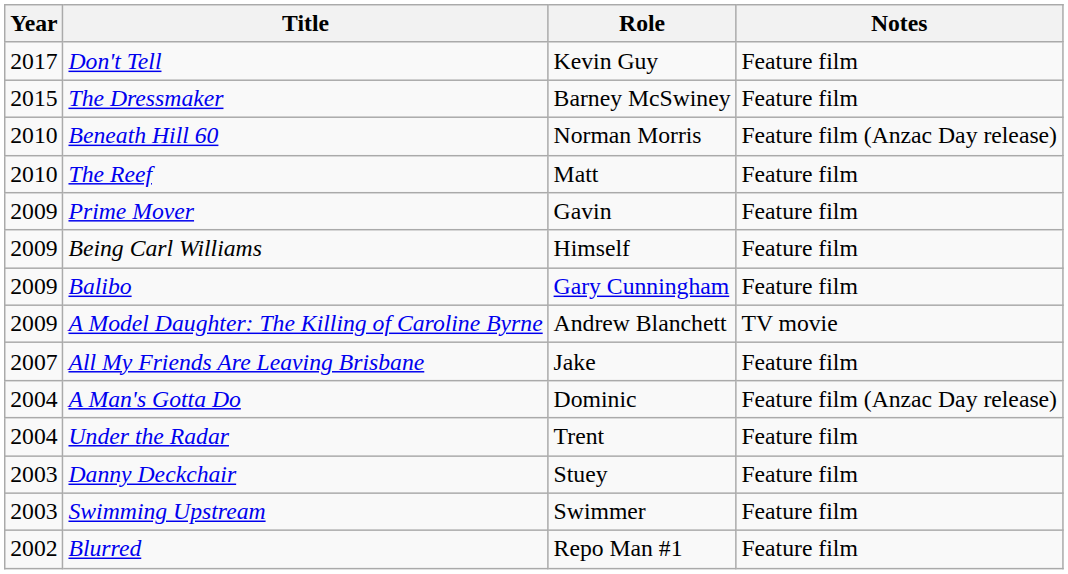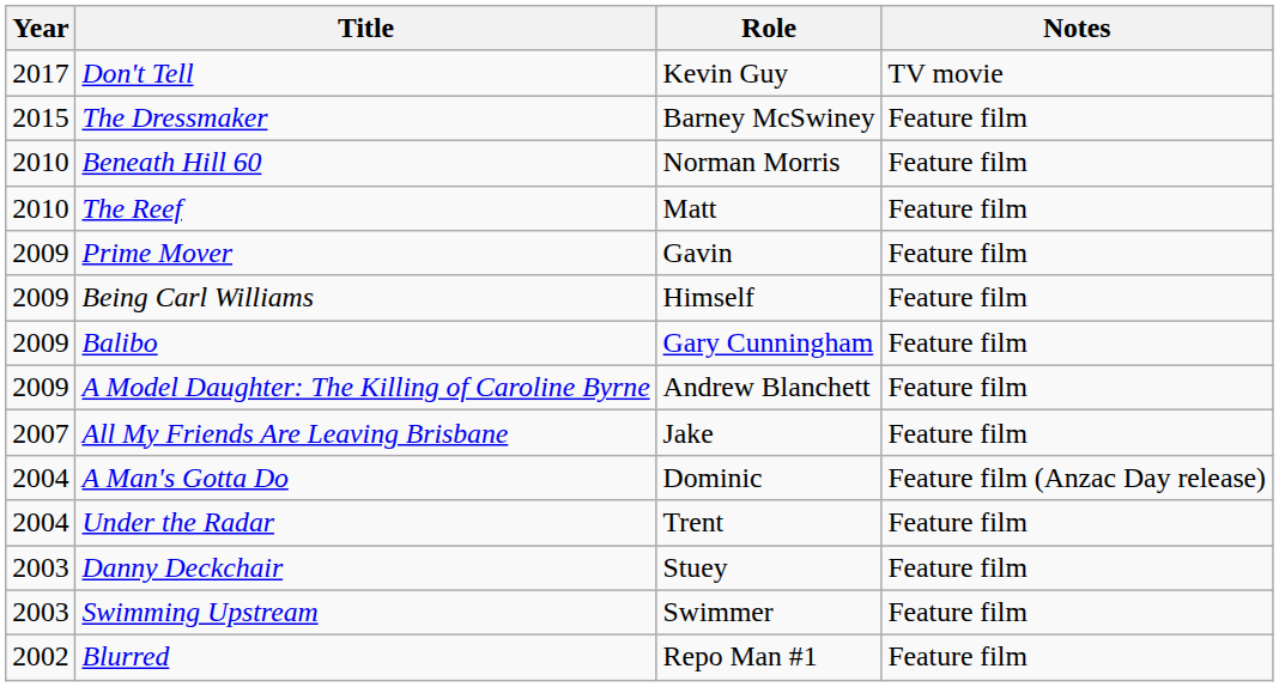Don't Tell | Notes: Feature film -> TV movie
Beneath Hill 60 | Notes: Feature film (Anzac Day release) -> Feature film
A Model Daughter: The Killing of Caroline Byrne | Notes: TV movie -> Feature film
